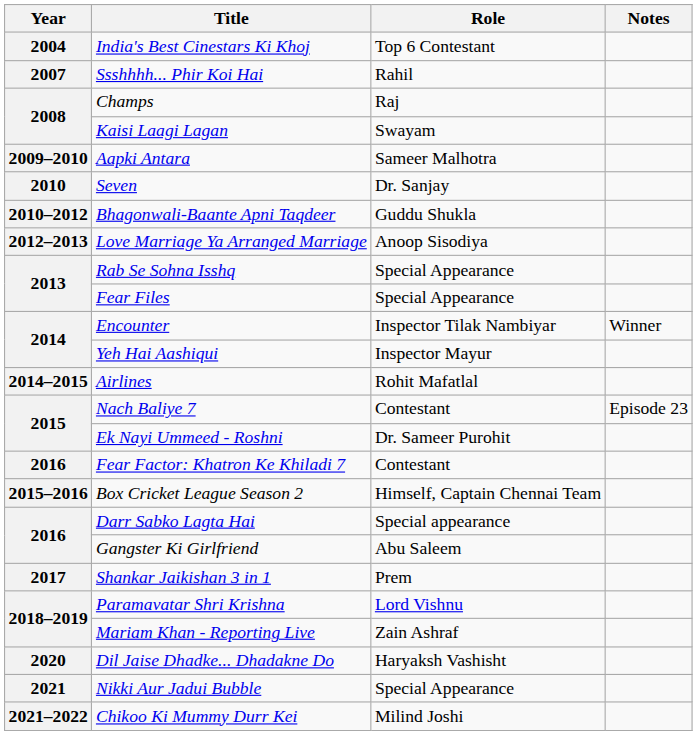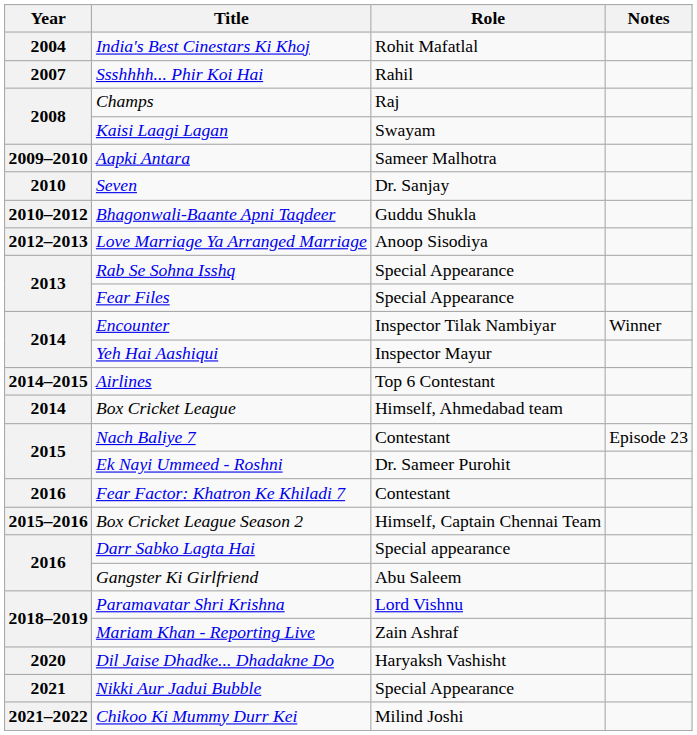India's Best Cinestars Ki Khoj | Role: Top 6 Contestant -> Rohit Mafatlal
Airlines | Role: Rohit Mafatlal -> Top 6 Contestant
+ row: 2014 | Box Cricket League | Himself, Ahmedabad team
- row: 2017 | Shankar Jaikishan 3 in 1 | Prem
